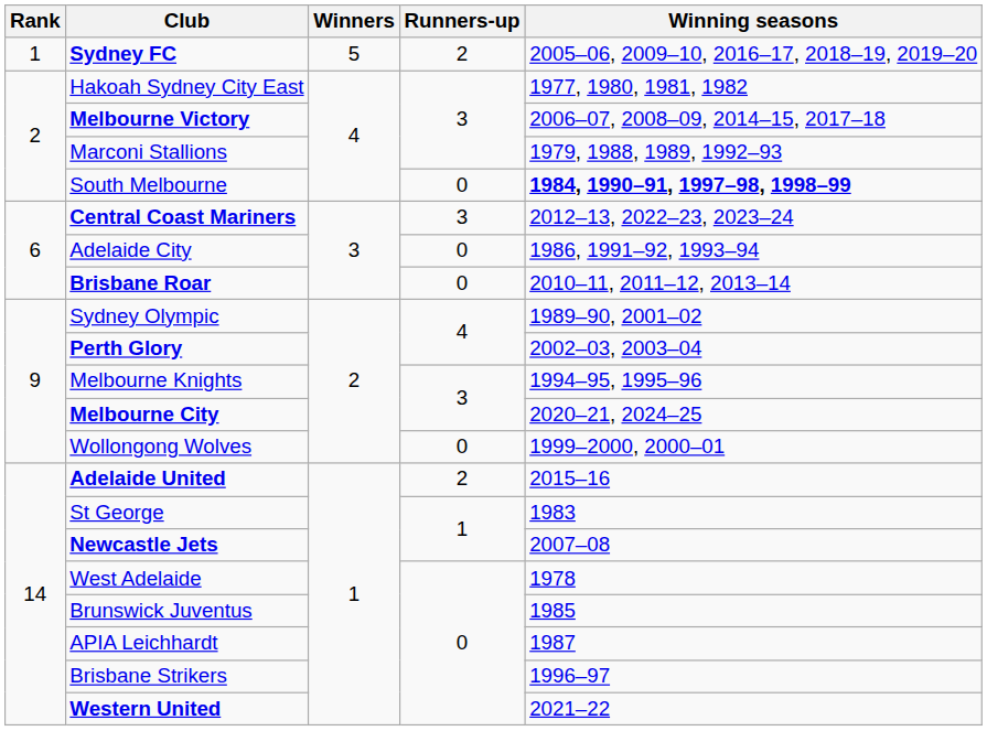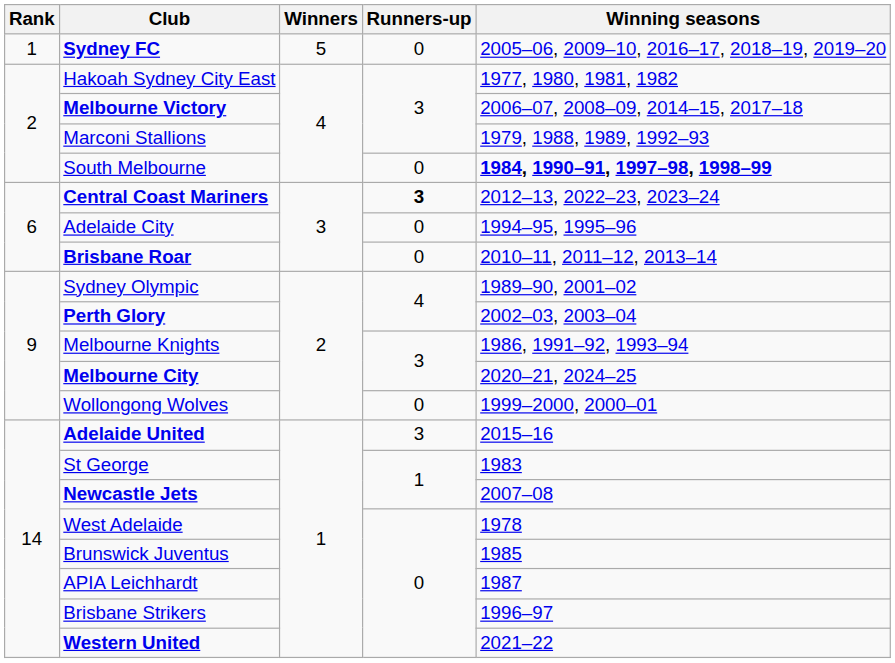Sydney FC | Runners-up: 2 -> 0
Central Coast Mariners | Runners-up: normal -> bold
Adelaide City | Winning seasons: 1986, 1991–92, 1993–94 -> 1994–95, 1995–96
Melbourne Knights | Winning seasons: 1994–95, 1995–96 -> 1986, 1991–92, 1993–94
Adelaide United | Runners-up: 2 -> 3
